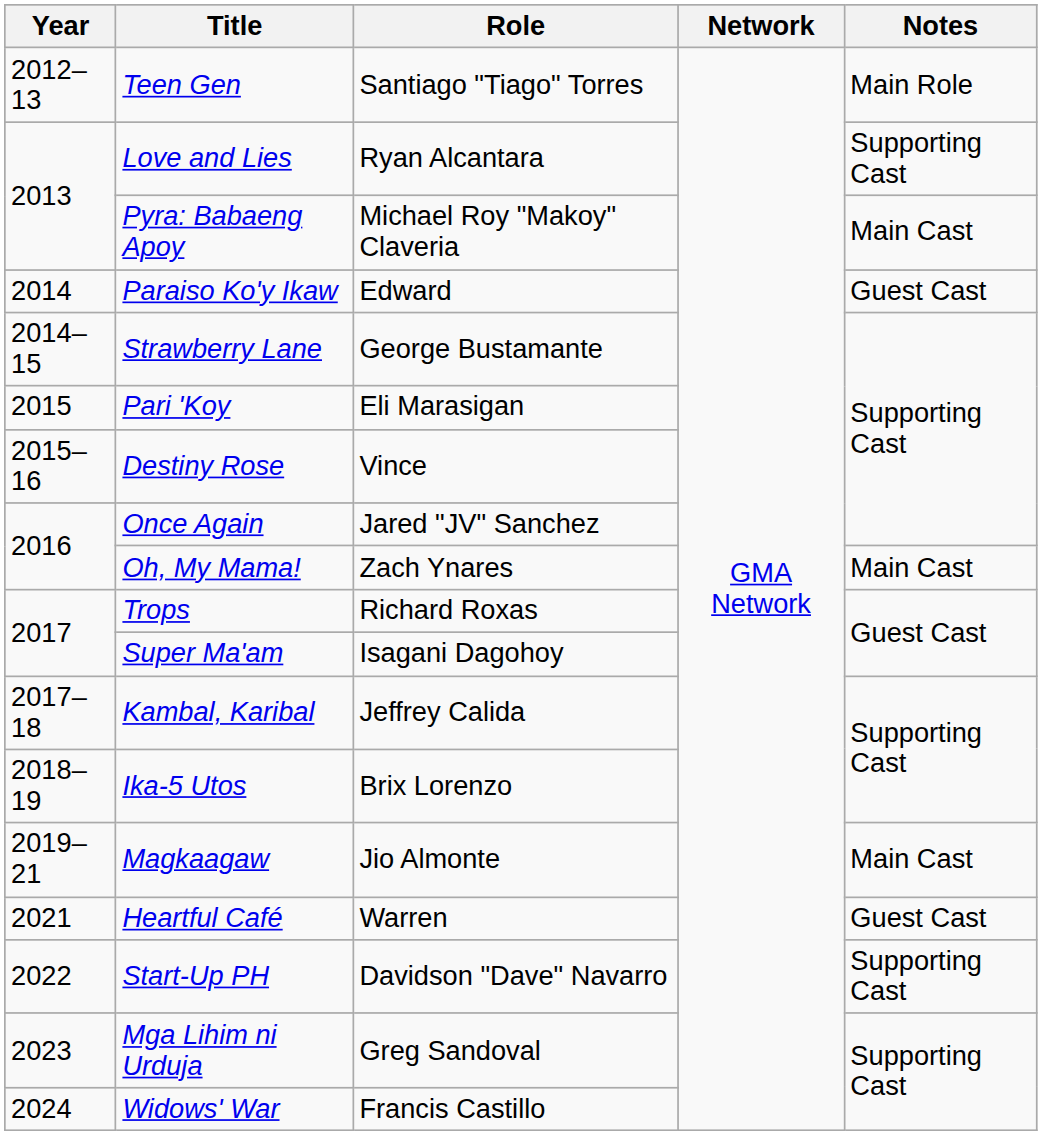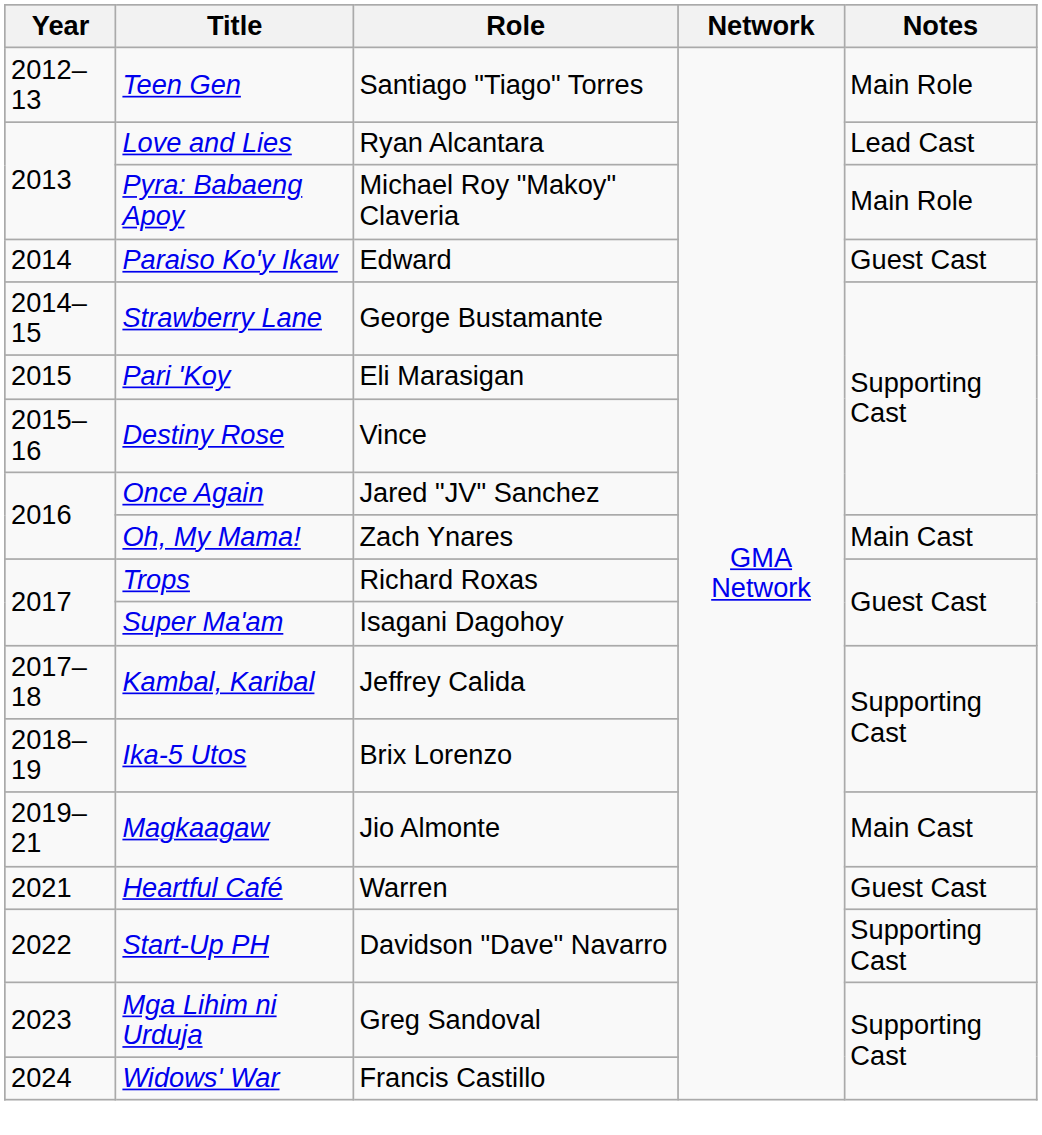Love and Lies | Notes: Supporting Cast -> Lead Cast
Pyra: Babaeng Apoy | Notes: Main Cast -> Main Role
